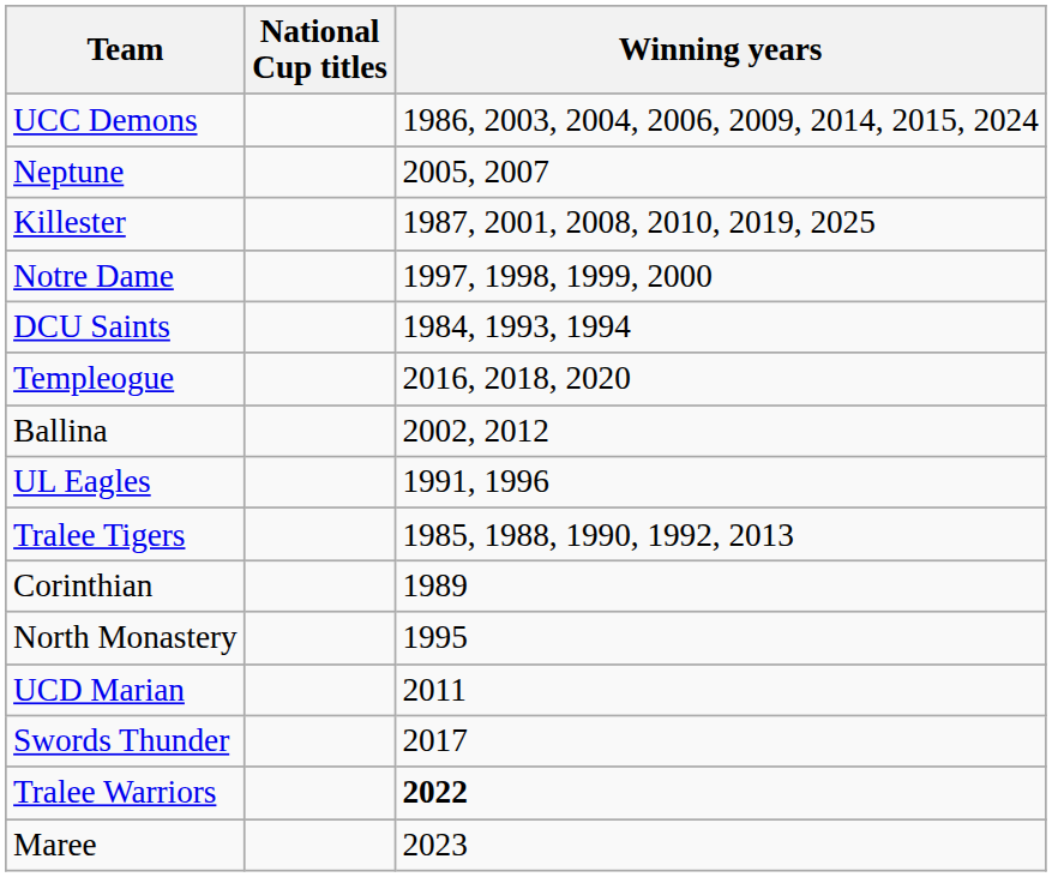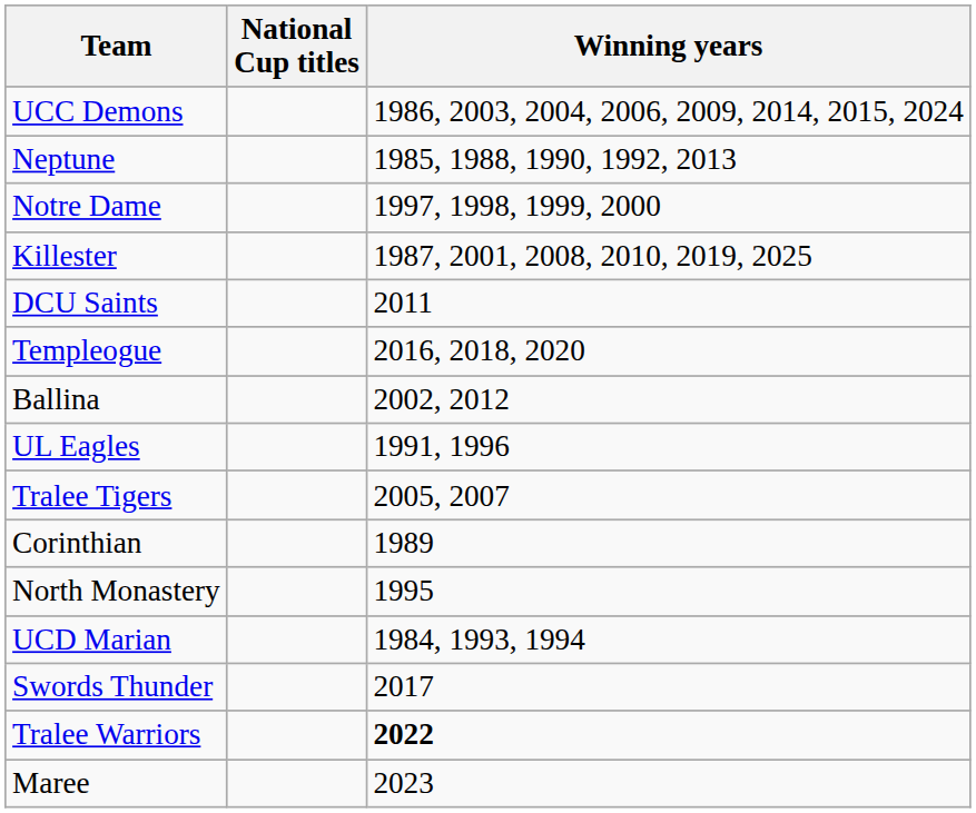Neptune | Winning years: 2005, 2007 -> 1985, 1988, 1990, 1992, 2013
rows swapped: Killester <-> Notre Dame
DCU Saints | Winning years: 1984, 1993, 1994 -> 2011
Tralee Tigers | Winning years: 1985, 1988, 1990, 1992, 2013 -> 2005, 2007
UCD Marian | Winning years: 2011 -> 1984, 1993, 1994
